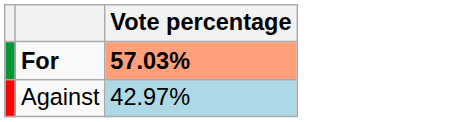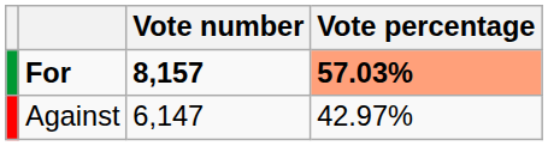+ column: Vote number | 8,157 | 6,147
Against | Vote percentage: lightblue background -> no background
